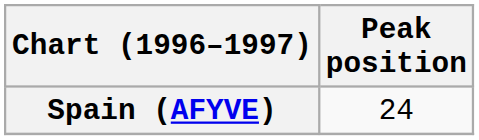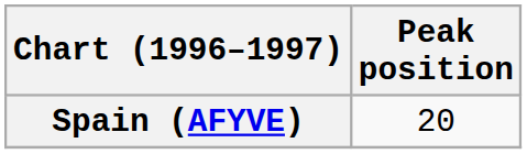Spain (AFYVE) | Peak position: 24 -> 20
